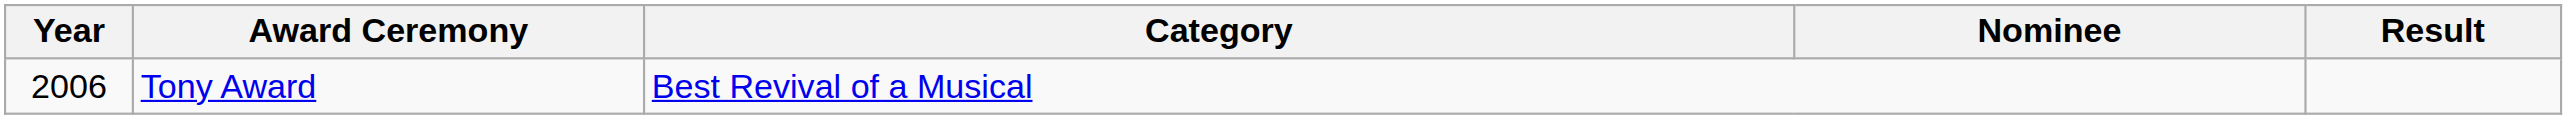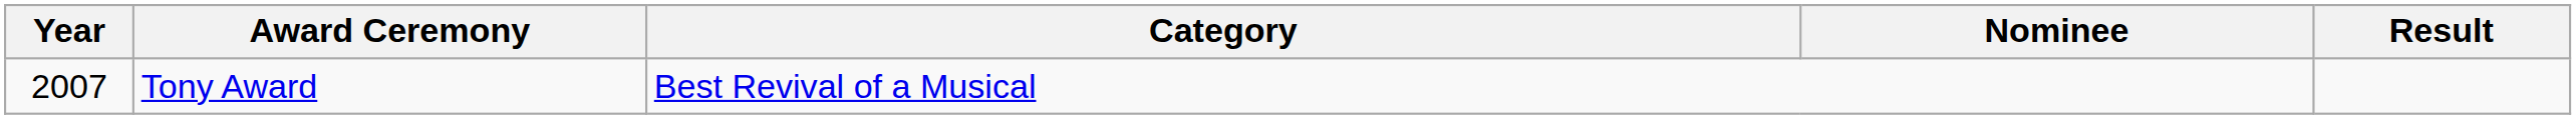Tony Award | Year: 2006 -> 2007
